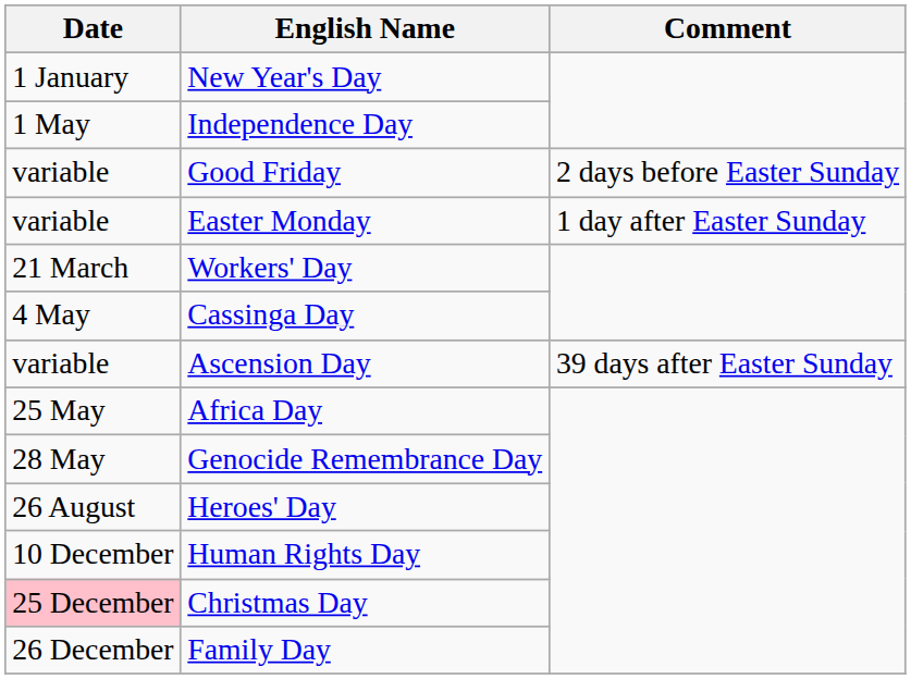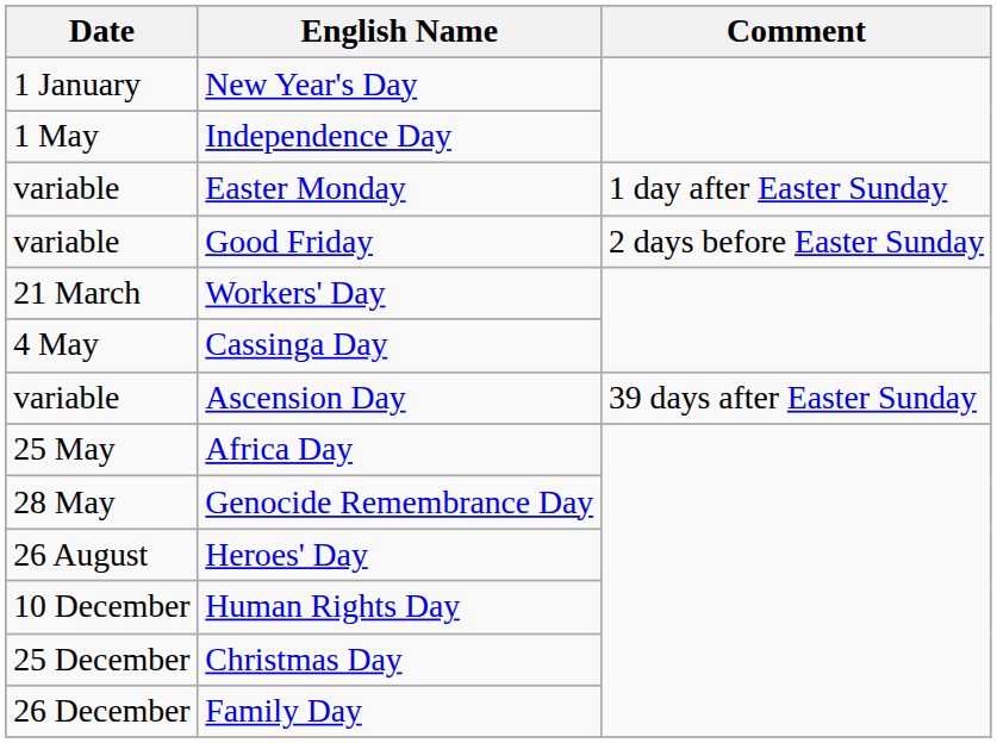rows swapped: Good Friday <-> Easter Monday
Christmas Day | Date: pink background -> no background
